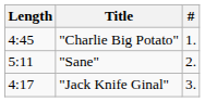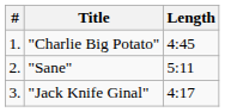columns swapped: # <-> Length
